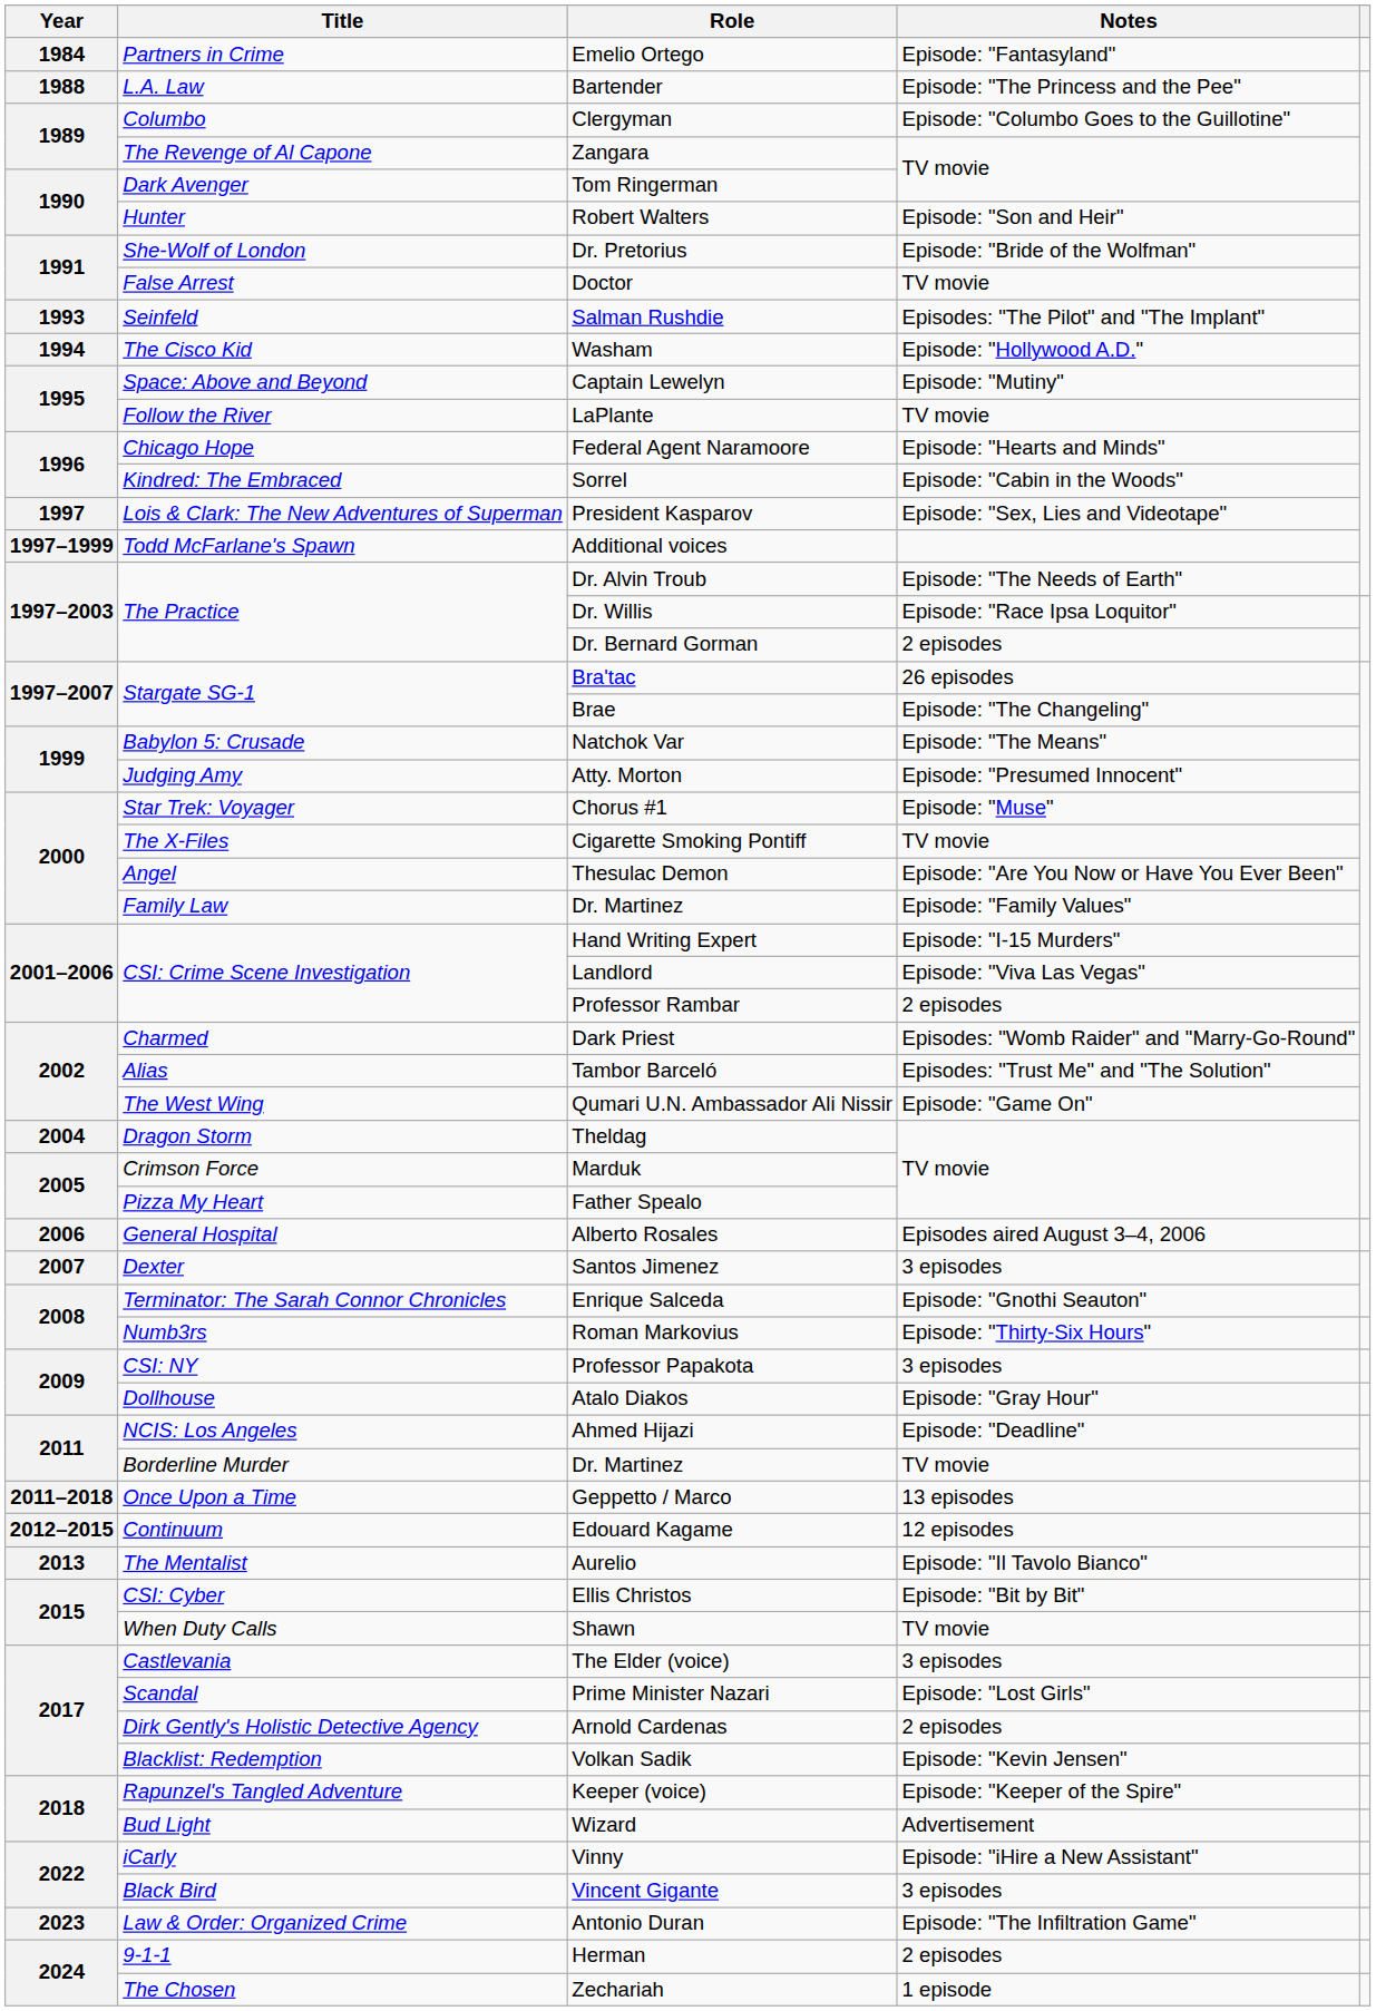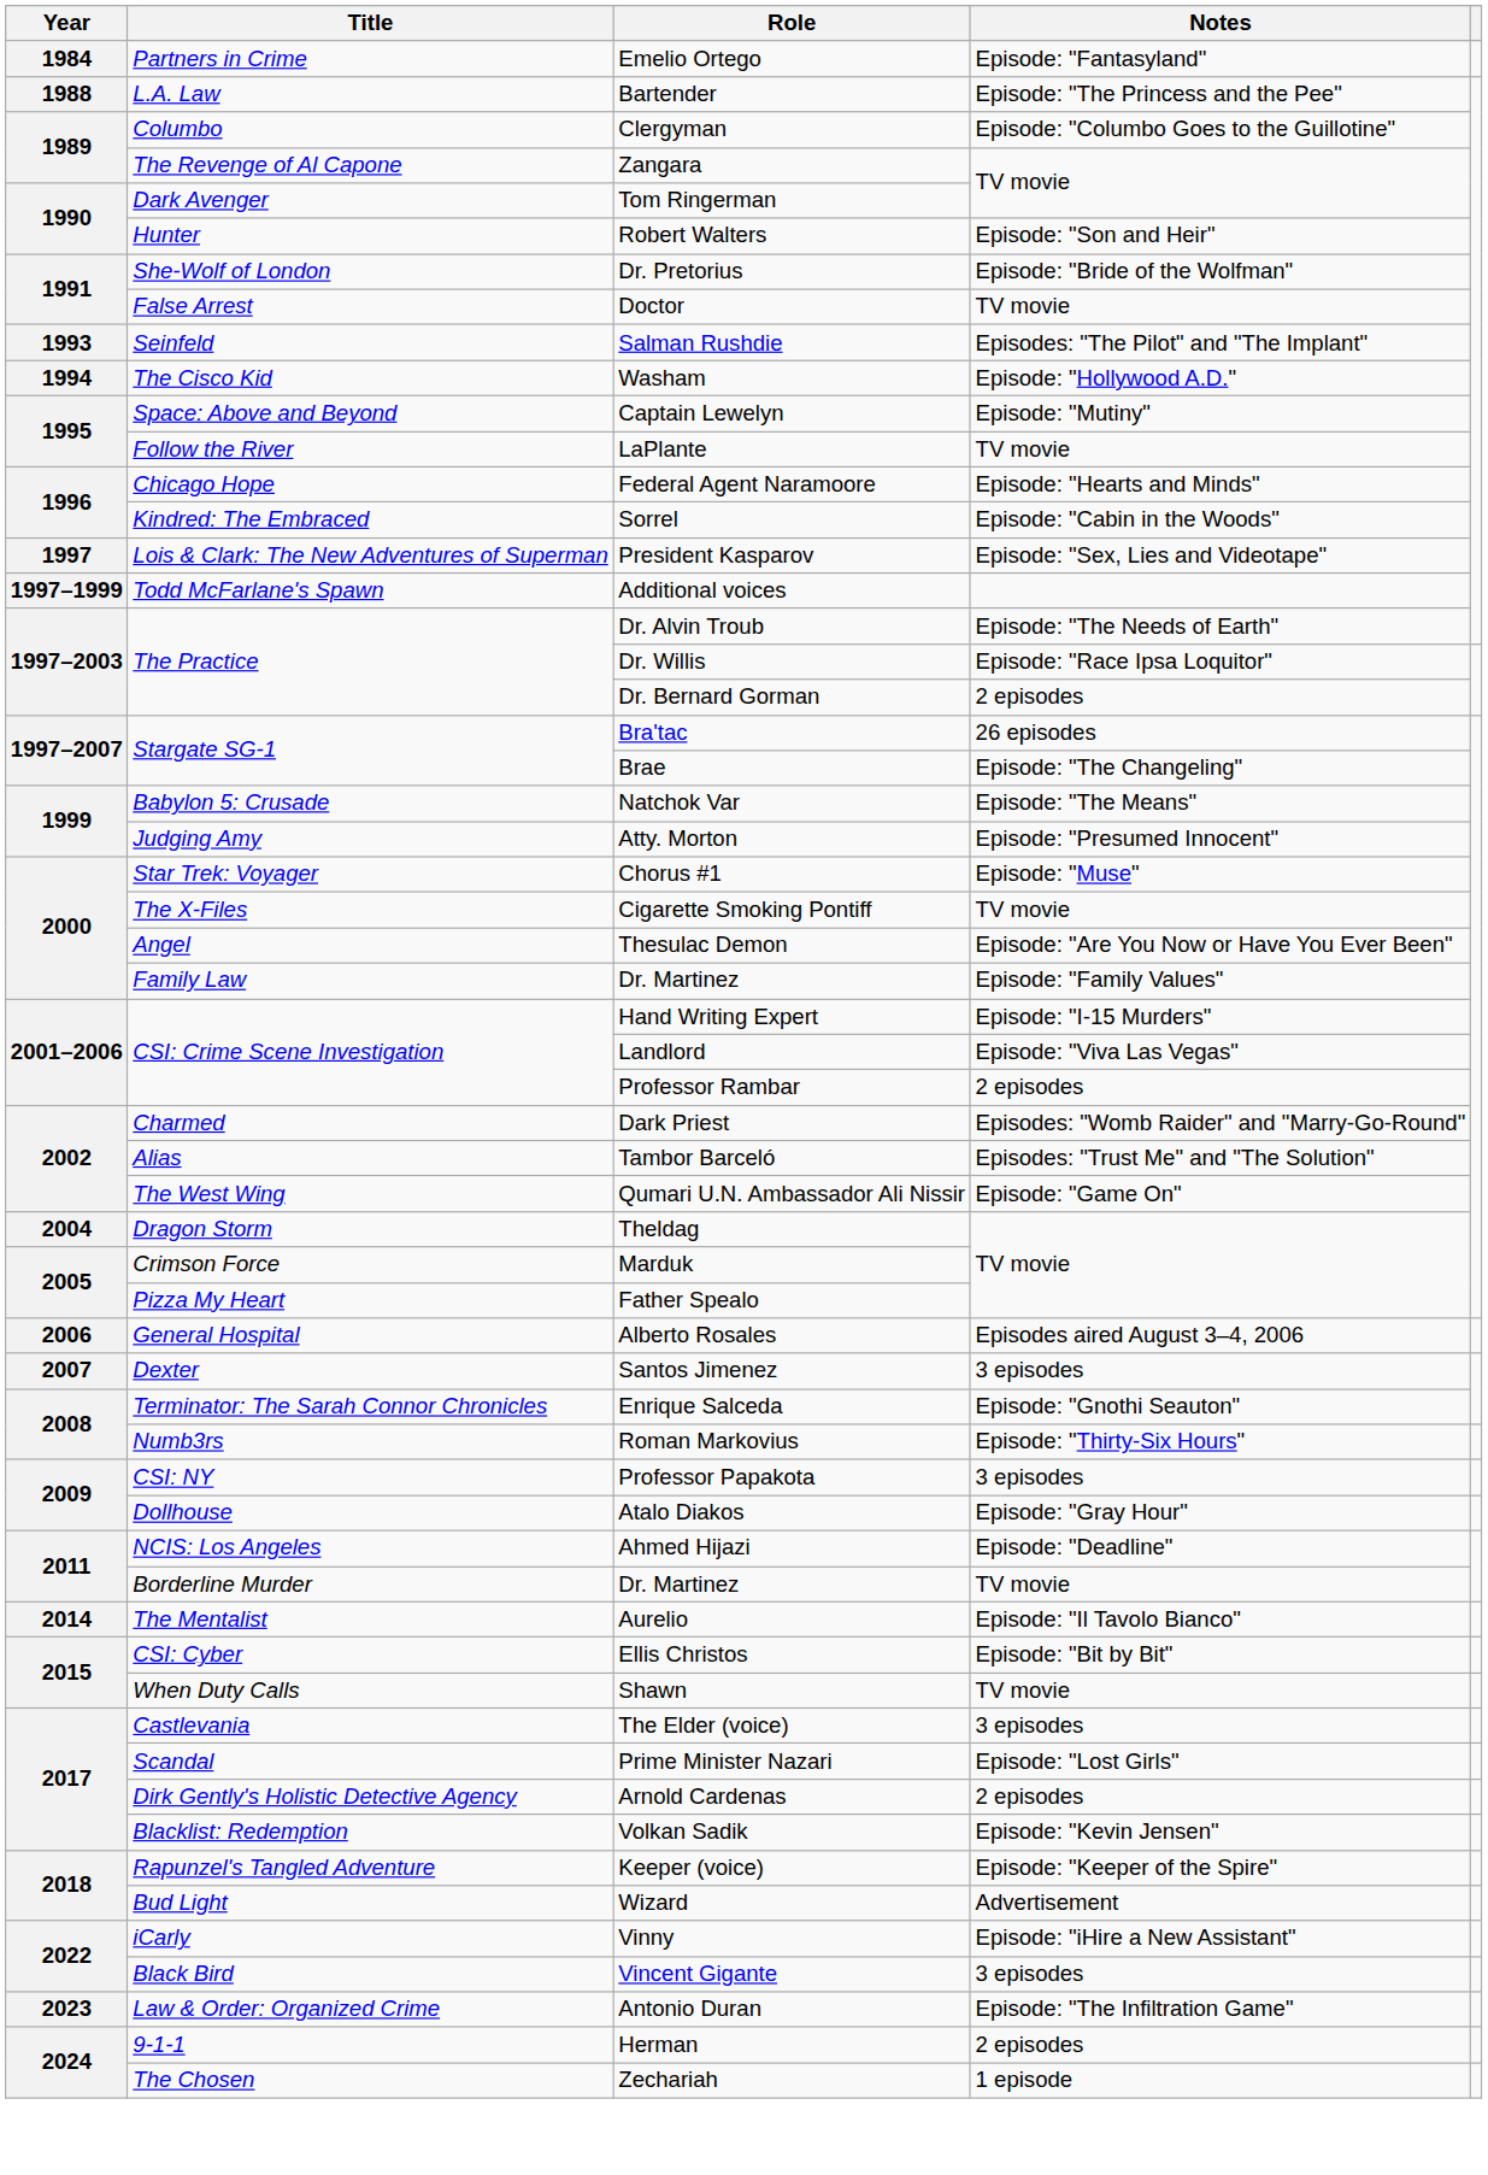- row: 2011–2018 | Once Upon a Time | Geppetto / Marco | 13 episodes
- row: 2012–2015 | Continuum | Edouard Kagame | 12 episodes
Aurelio | Year: 2013 -> 2014
